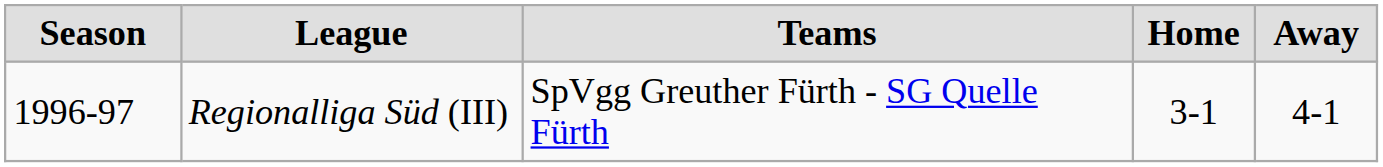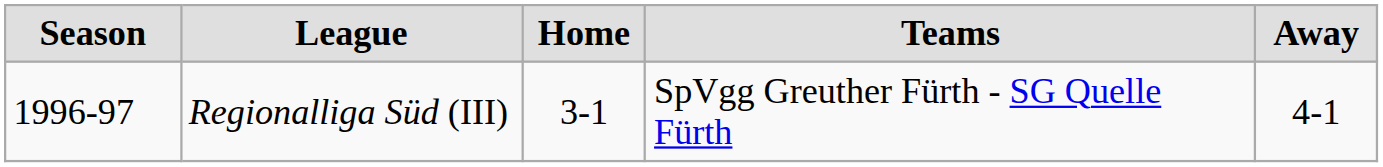columns swapped: Teams <-> Home
